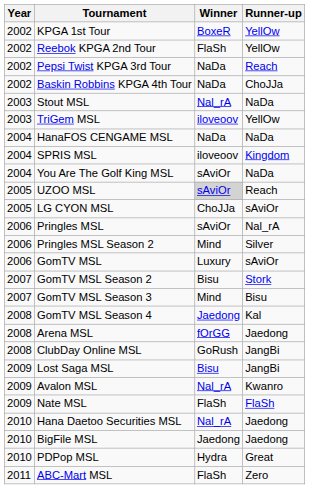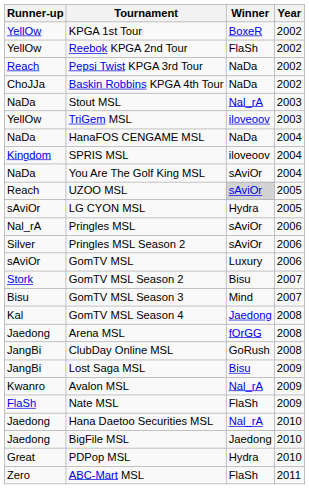columns swapped: Year <-> Runner-up
LG CYON MSL | Winner: ChoJJa -> Hydra
Pringles MSL Season 2 | Winner: Mind -> sAviOr
